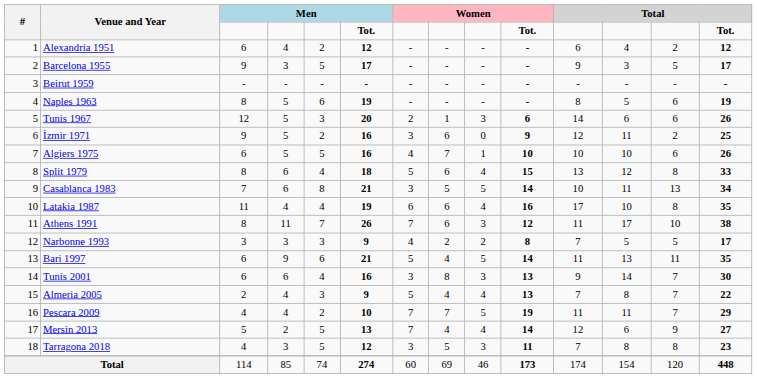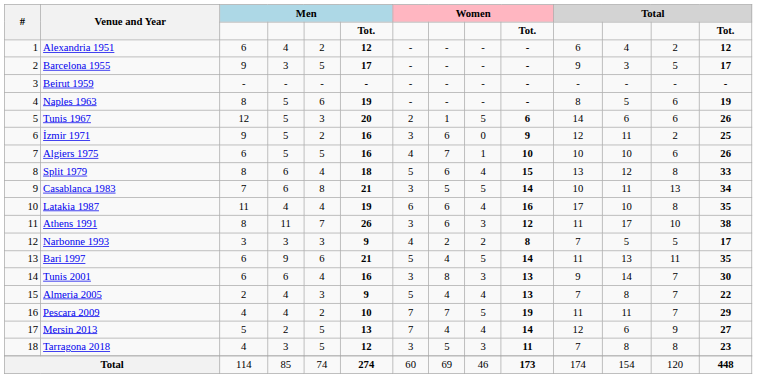Tunis 1967 | column 9: 3 -> 5
Athens 1991 | column 7: 7 -> 3
